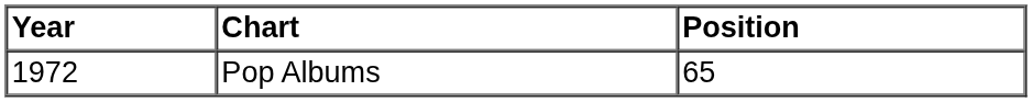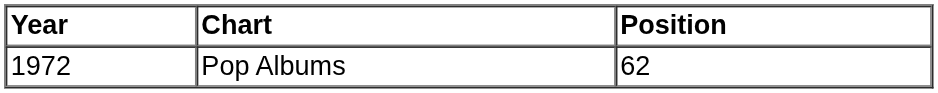Pop Albums | Position: 65 -> 62
